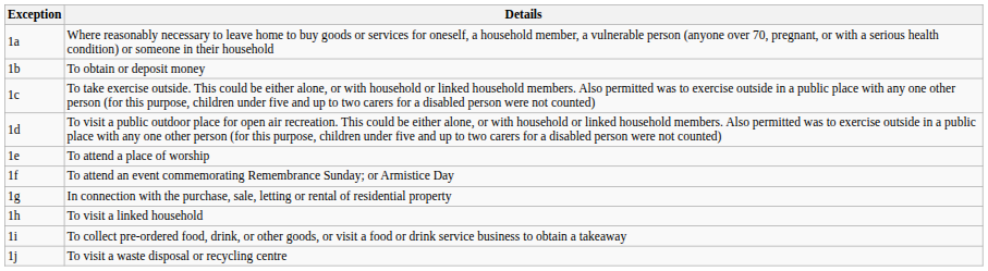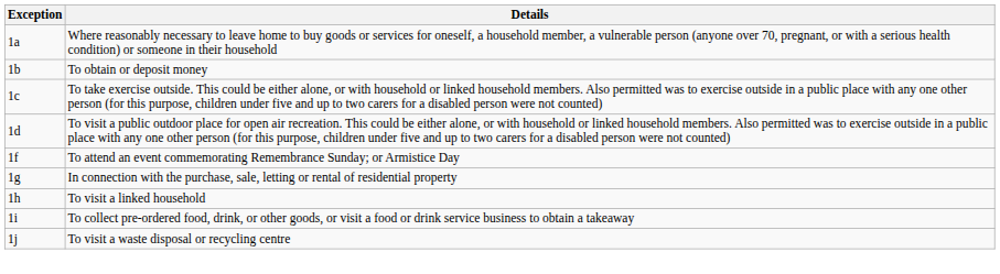- row: 1e | To attend a place of worship
